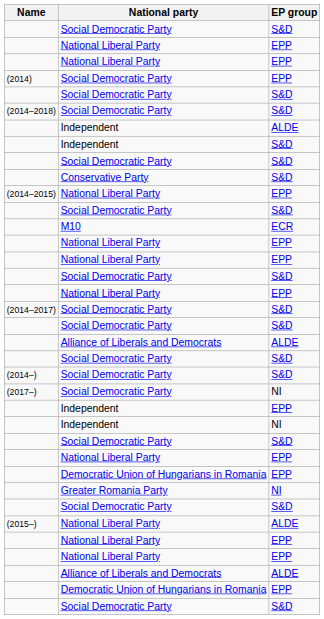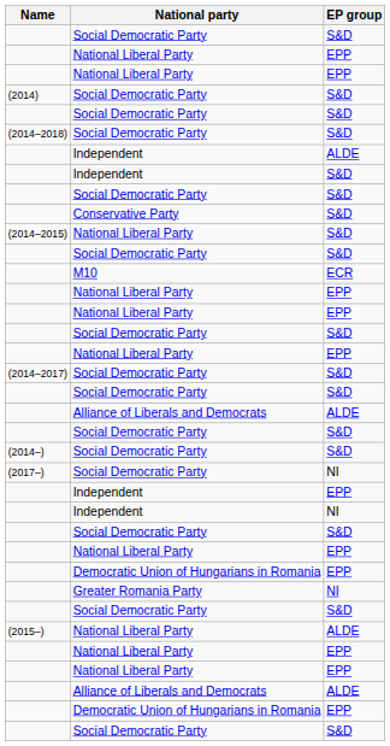(2014) | EP group: EPP -> S&D
(2014–2015) | EP group: EPP -> S&D
